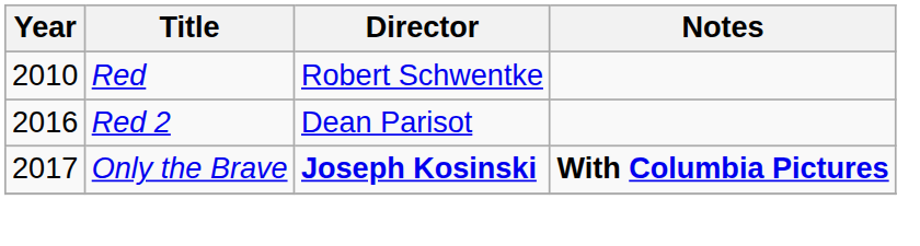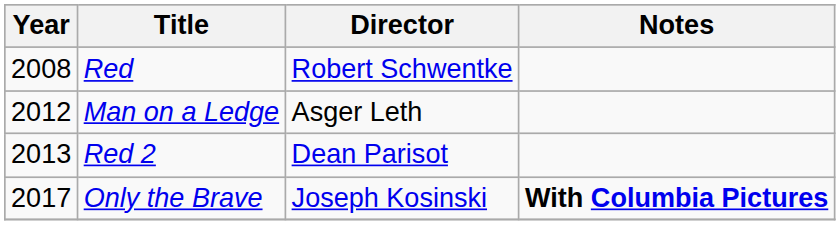Red | Year: 2010 -> 2008
+ row: 2012 | Man on a Ledge | Asger Leth
Red 2 | Year: 2016 -> 2013
Only the Brave | Director: bold -> normal
